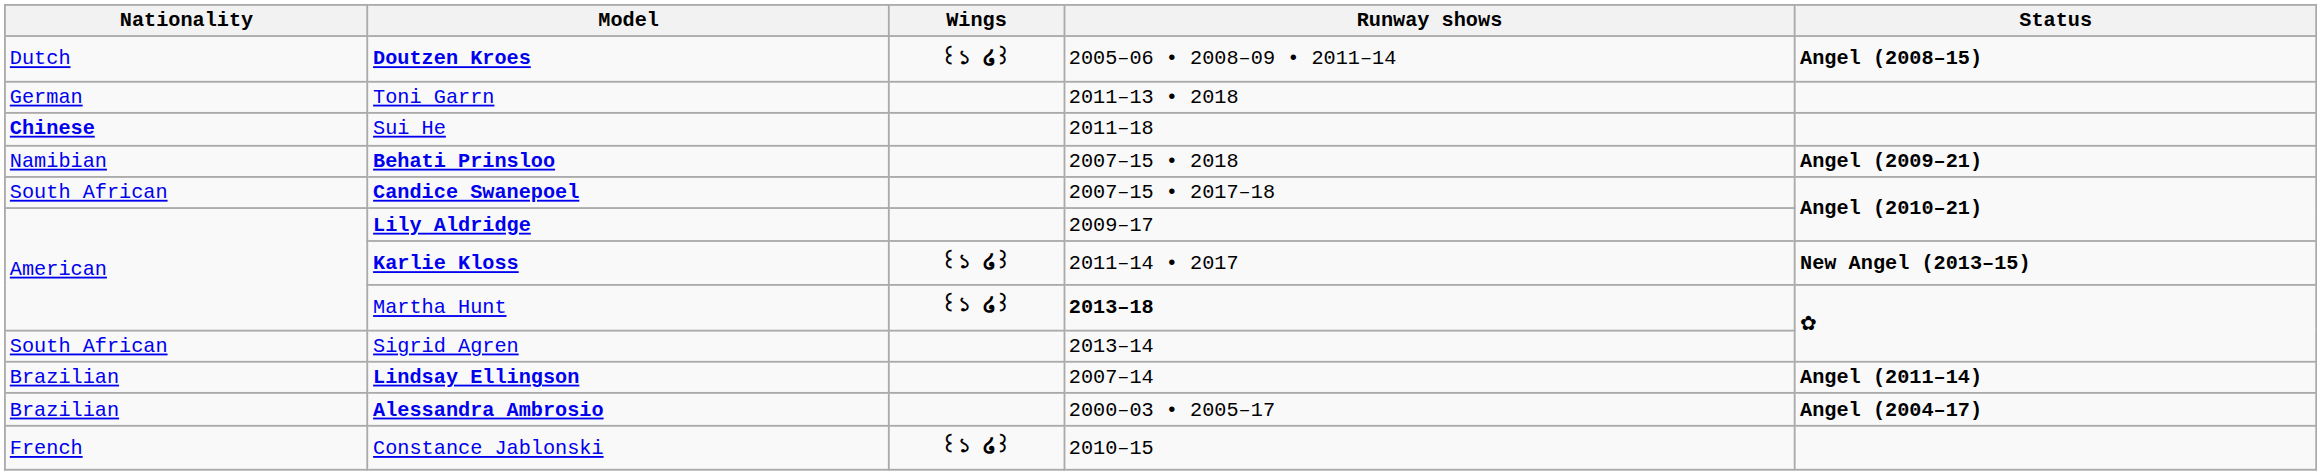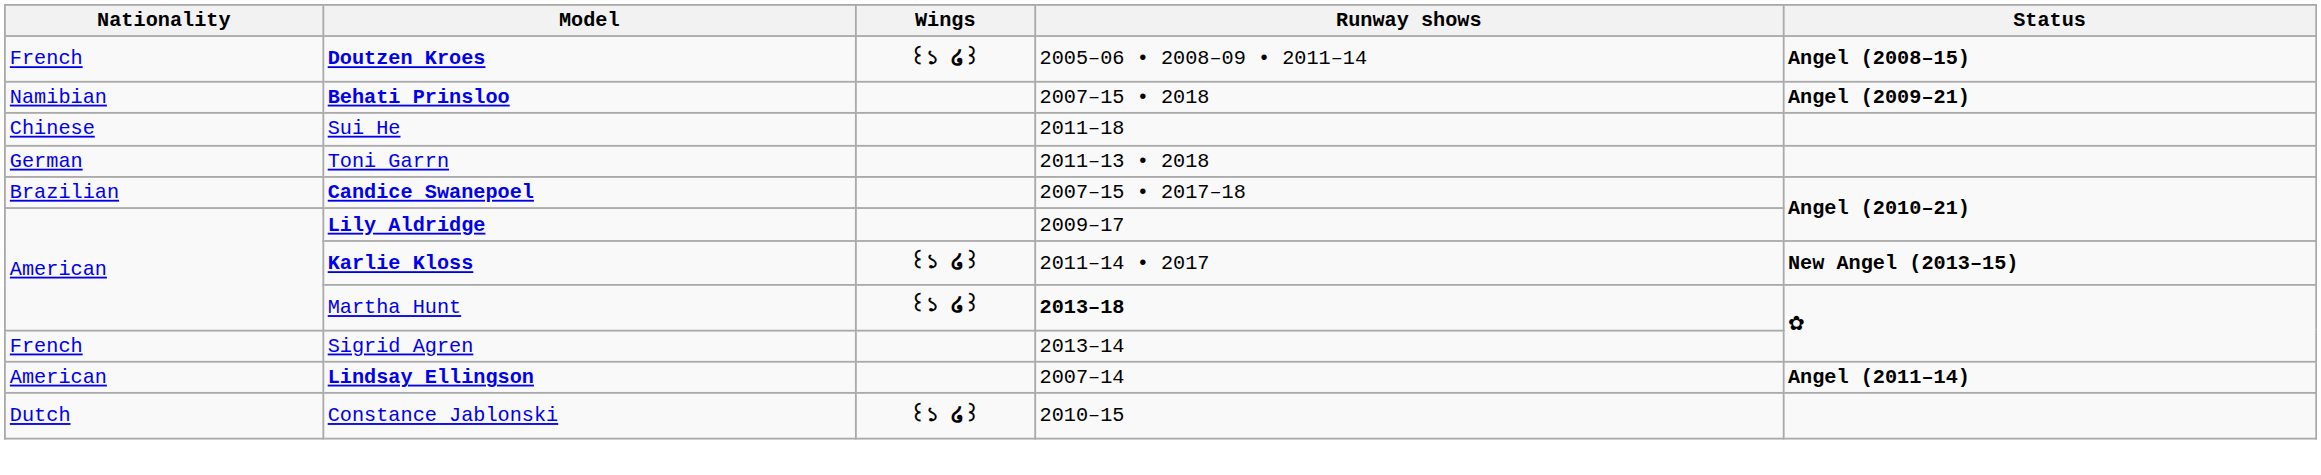Doutzen Kroes | Nationality: Dutch -> French
rows swapped: Toni Garrn <-> Behati Prinsloo
Sui He | Nationality: bold -> normal
Candice Swanepoel | Nationality: South African -> Brazilian
Sigrid Agren | Nationality: South African -> French
Lindsay Ellingson | Nationality: Brazilian -> American
- row: Brazilian | Alessandra Ambrosio | 2000–03 • 2005–17 | Angel (2004–17)
Constance Jablonski | Nationality: French -> Dutch
